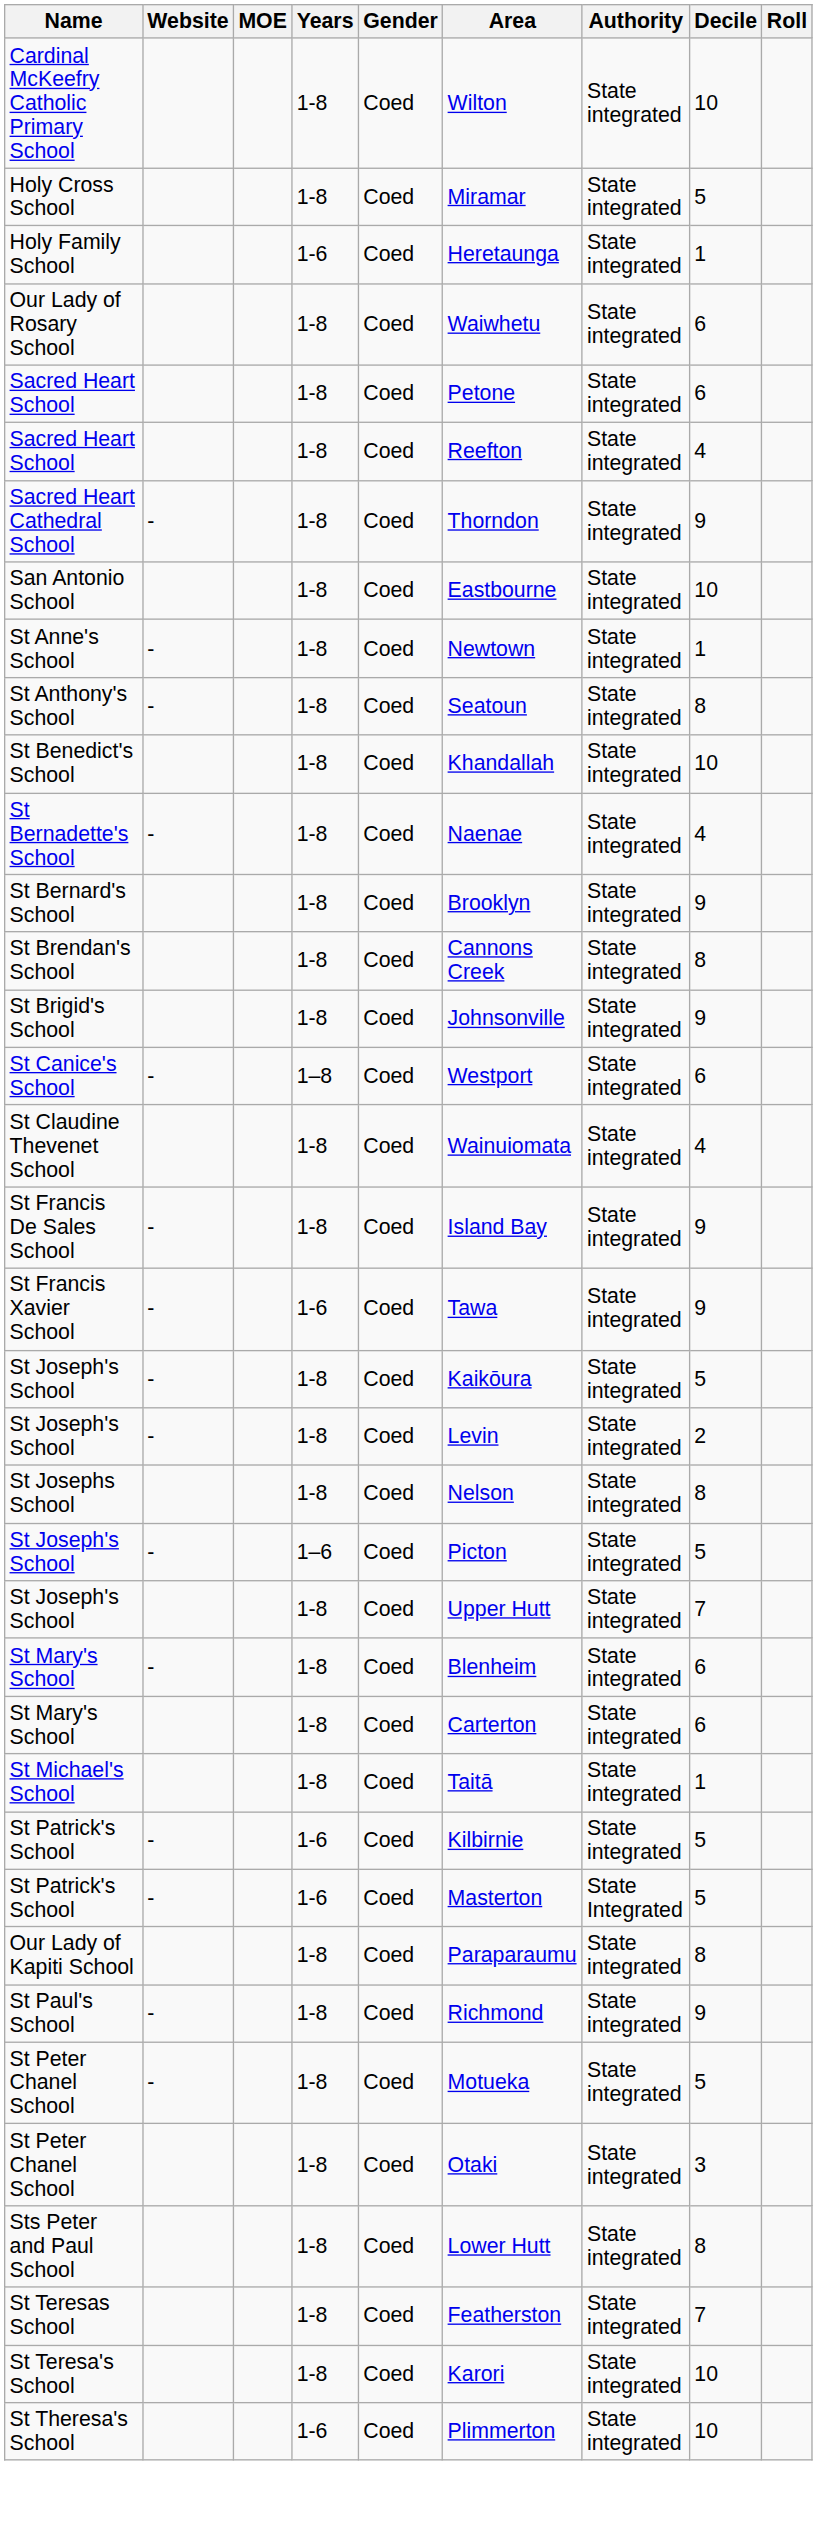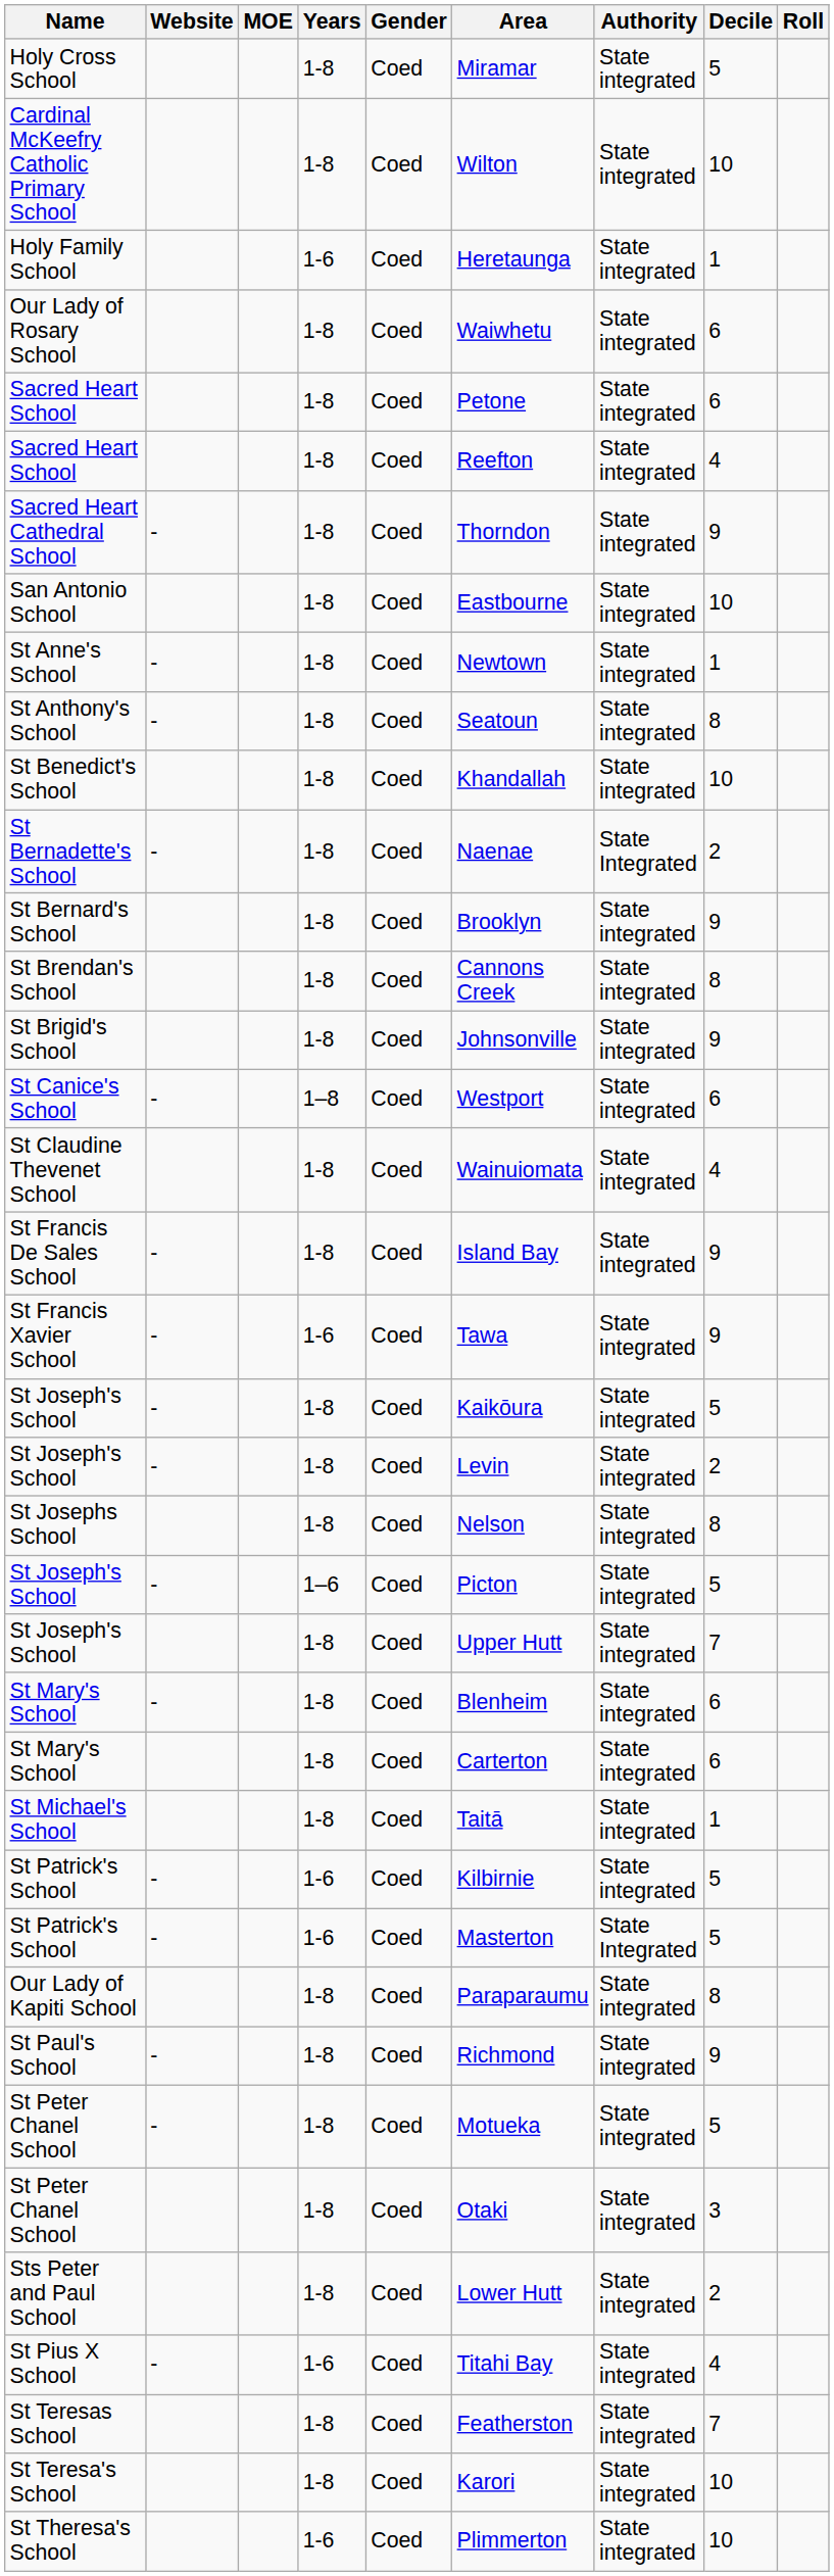rows swapped: Cardinal McKeefry Catholic Primary School <-> Holy Cross School
St Bernadette's School | Authority: State integrated -> State Integrated
St Bernadette's School | Decile: 4 -> 2
Sts Peter and Paul School | Decile: 8 -> 2
+ row: St Pius X School | - | 1-6 | Coed | Titahi Bay | State integrated | 4
